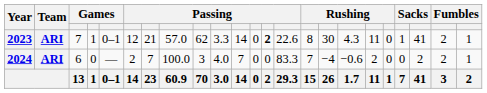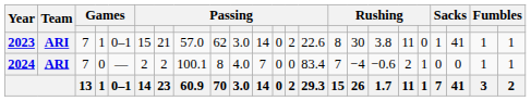2023 | column 6: 12 -> 15
2023 | column 10: 3.3 -> 3.0
2023 | column 13: bold -> normal
2023 | column 17: 4.3 -> 3.8
2023 | column 22: 2 -> 1
2024 | column 3: 6 -> 7
2024 | column 7: 7 -> 2
2024 | column 8: 100.0 -> 100.1
2024 | column 9: 3 -> 8
2024 | column 14: 83.3 -> 83.4
2024 | column 19: 0 -> 1
2024 | column 21: 2 -> 0
2024 | column 22: 2 -> 1
